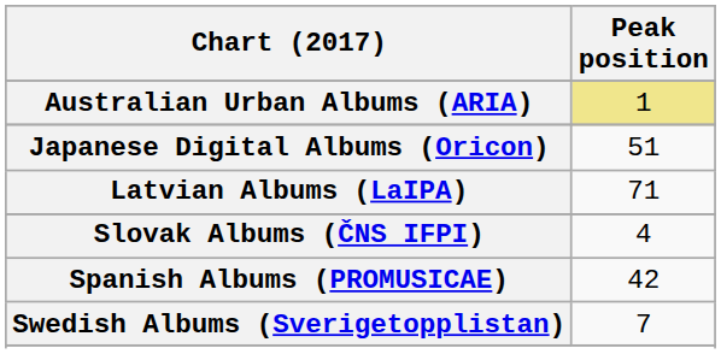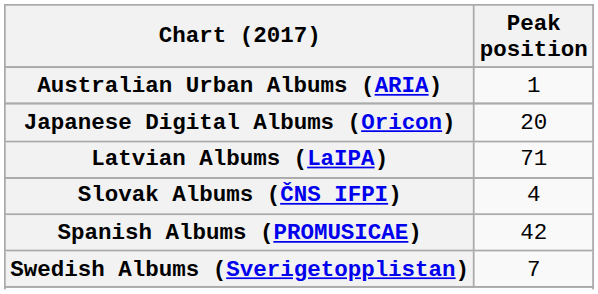Australian Urban Albums (ARIA) | Peak position: khaki background -> no background
Japanese Digital Albums (Oricon) | Peak position: 51 -> 20
